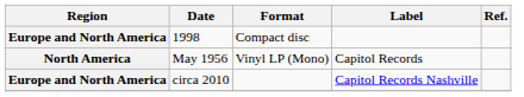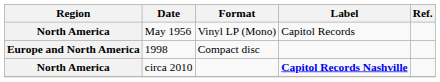rows swapped: May 1956 <-> 1998
circa 2010 | Region: Europe and North America -> North America
circa 2010 | Label: normal -> bold
